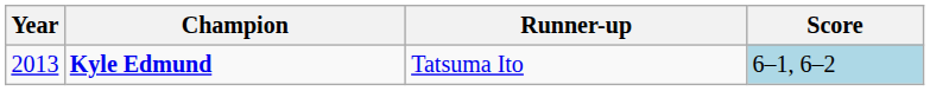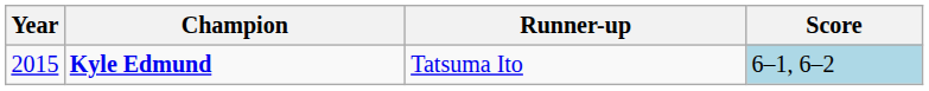Kyle Edmund | Year: 2013 -> 2015
